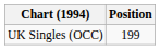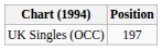UK Singles (OCC) | Position: 199 -> 197
